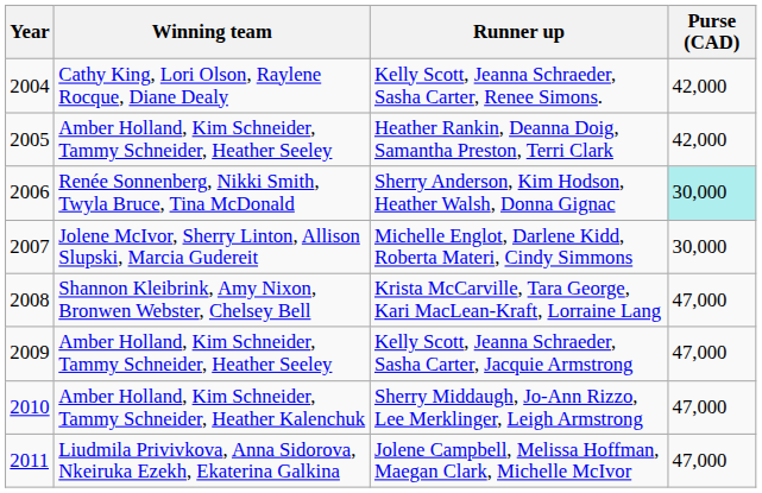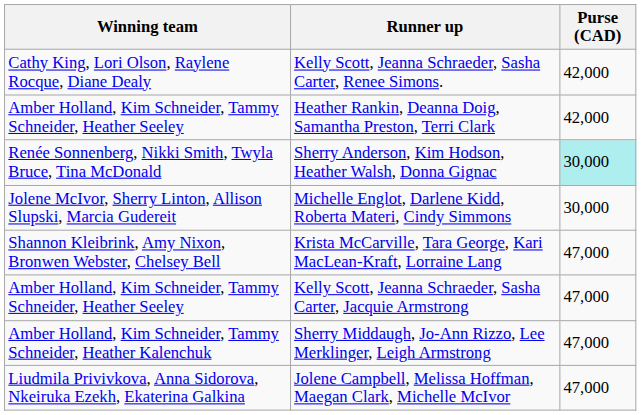- column: Year | 2004 | 2005 | 2006 | 2007 | 2008 | 2009 | 2010 | 2011
